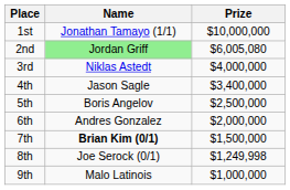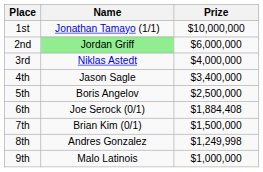2nd | Prize: $6,005,080 -> $6,000,000
6th | Name: Andres Gonzalez -> Joe Serock (0/1)
6th | Prize: $2,000,000 -> $1,884,408
7th | Name: bold -> normal
8th | Name: Joe Serock (0/1) -> Andres Gonzalez
